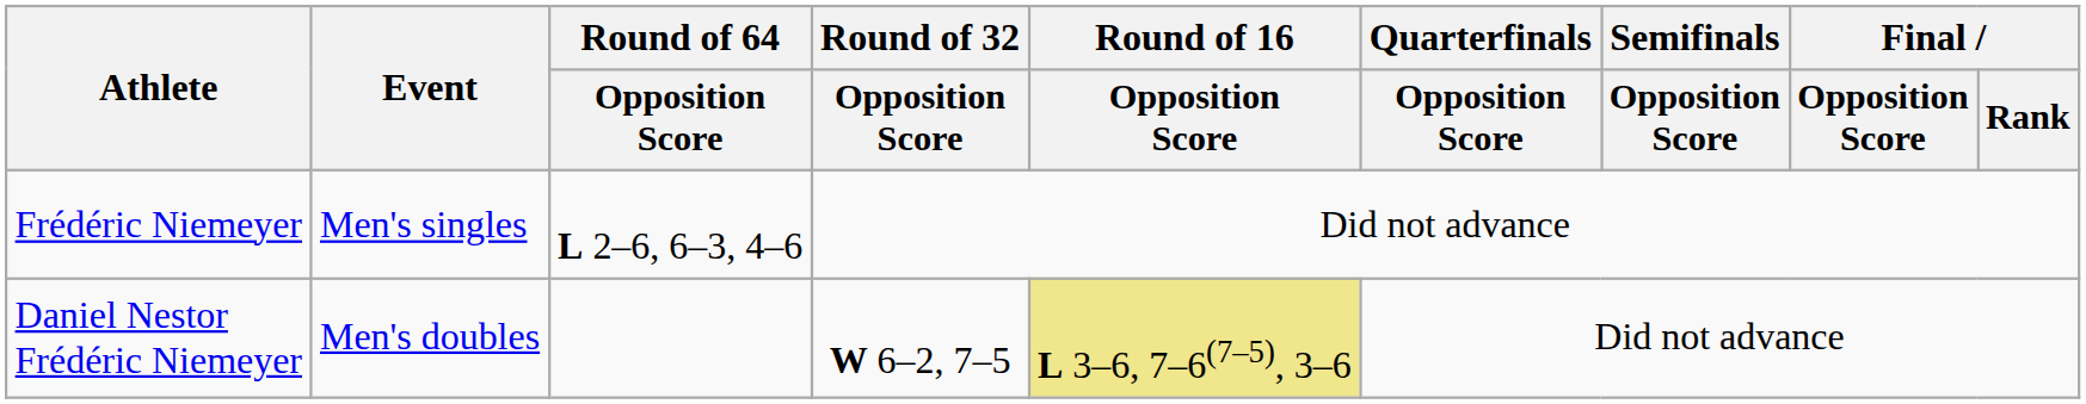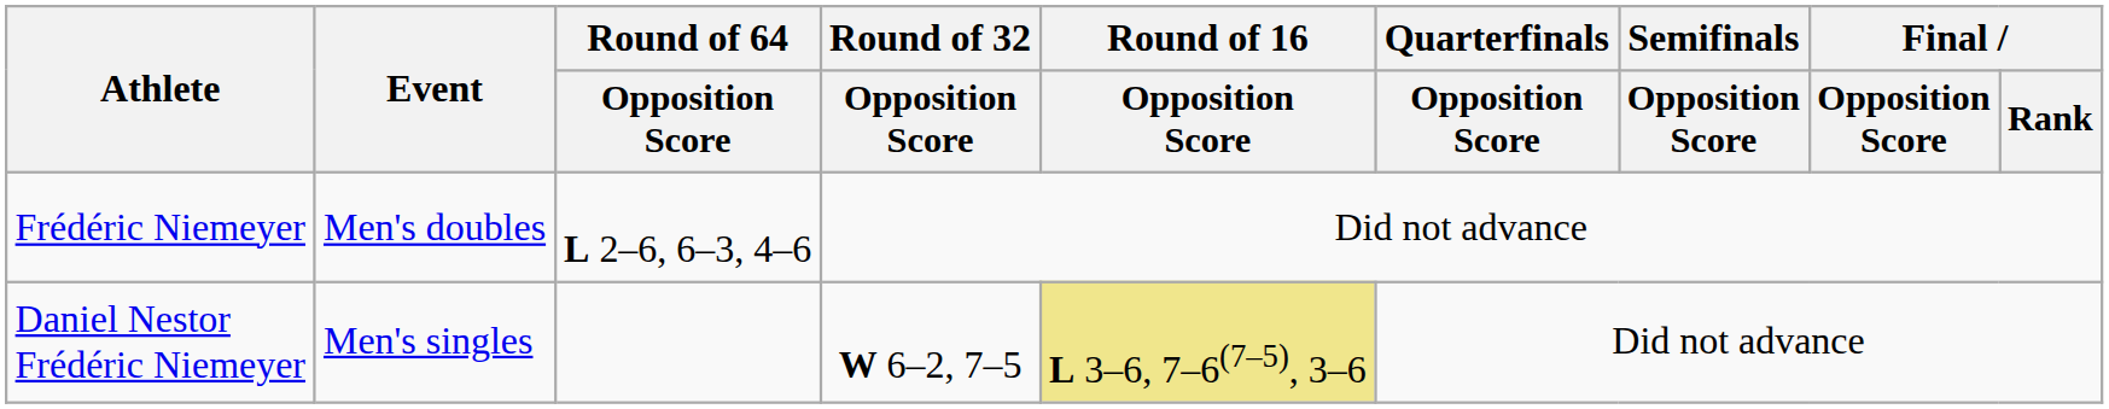Frédéric Niemeyer | Event: Men's singles -> Men's doubles
Daniel Nestor Frédéric Niemeyer | Event: Men's doubles -> Men's singles
